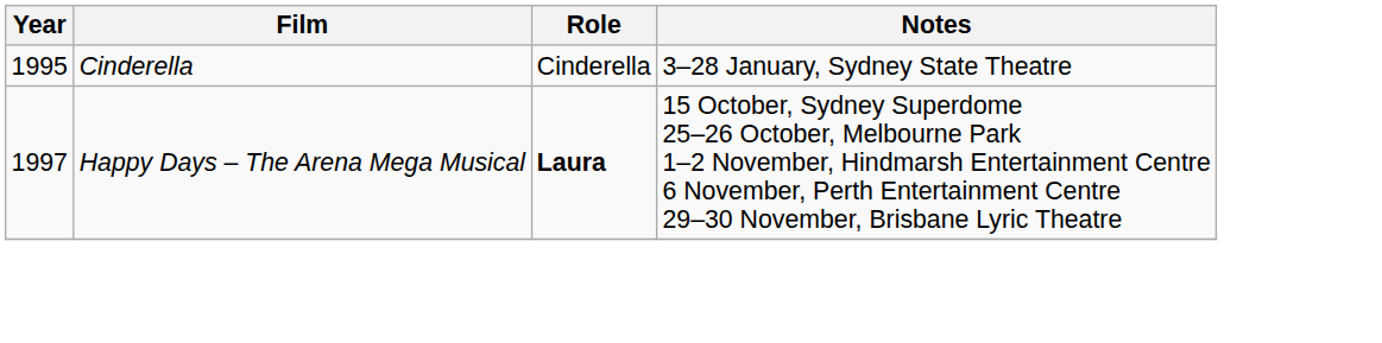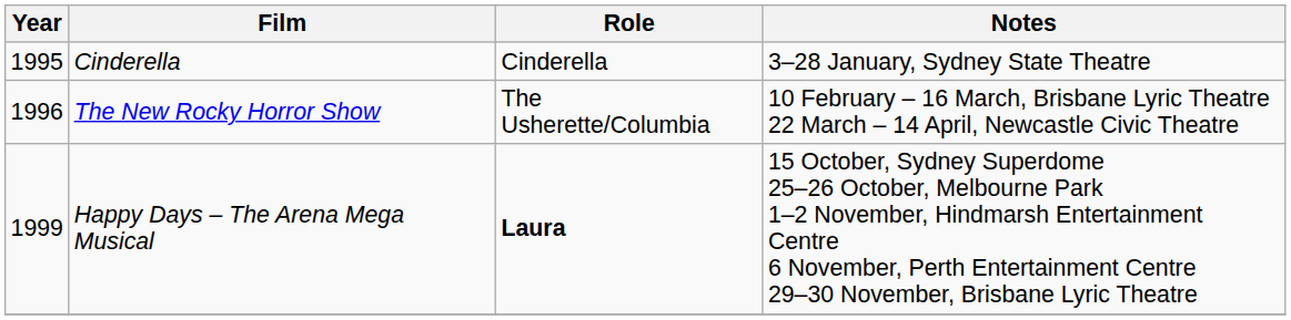+ row: 1996 | The New Rocky Horror Show | The Usherette/Columbia | 10 February – 16 March, Brisbane Lyric Theatre 22 March – 14 April, Newcastle Civic Theatre
Happy Days – The Arena Mega Musical | Year: 1997 -> 1999
